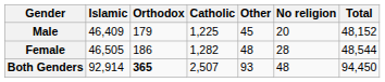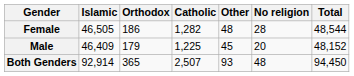rows swapped: Male <-> Female
Both Genders | Orthodox: bold -> normal
